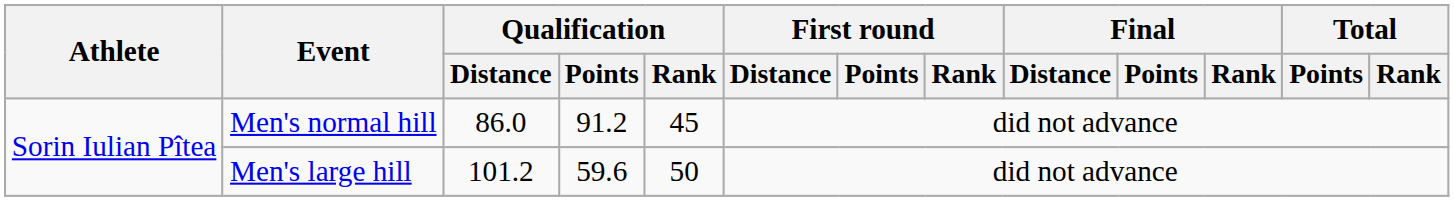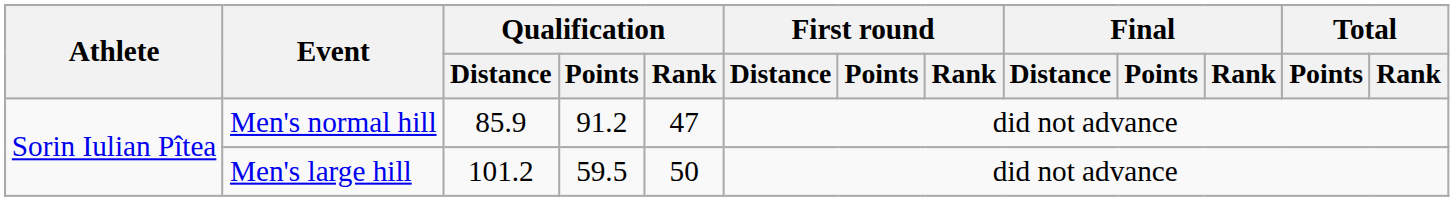Men's normal hill | Qualification / Distance: 86.0 -> 85.9
Men's normal hill | Qualification / Rank: 45 -> 47
Men's large hill | Qualification / Points: 59.6 -> 59.5
